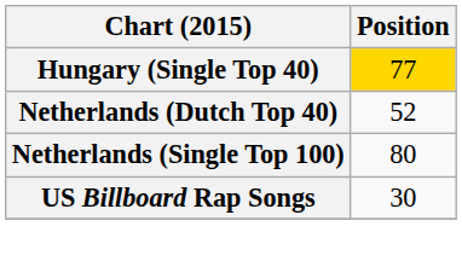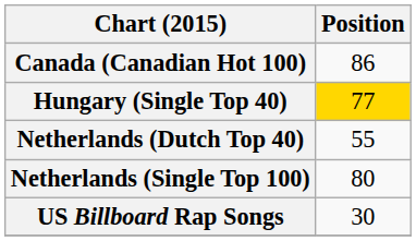+ row: Canada (Canadian Hot 100) | 86
Netherlands (Dutch Top 40) | Position: 52 -> 55
